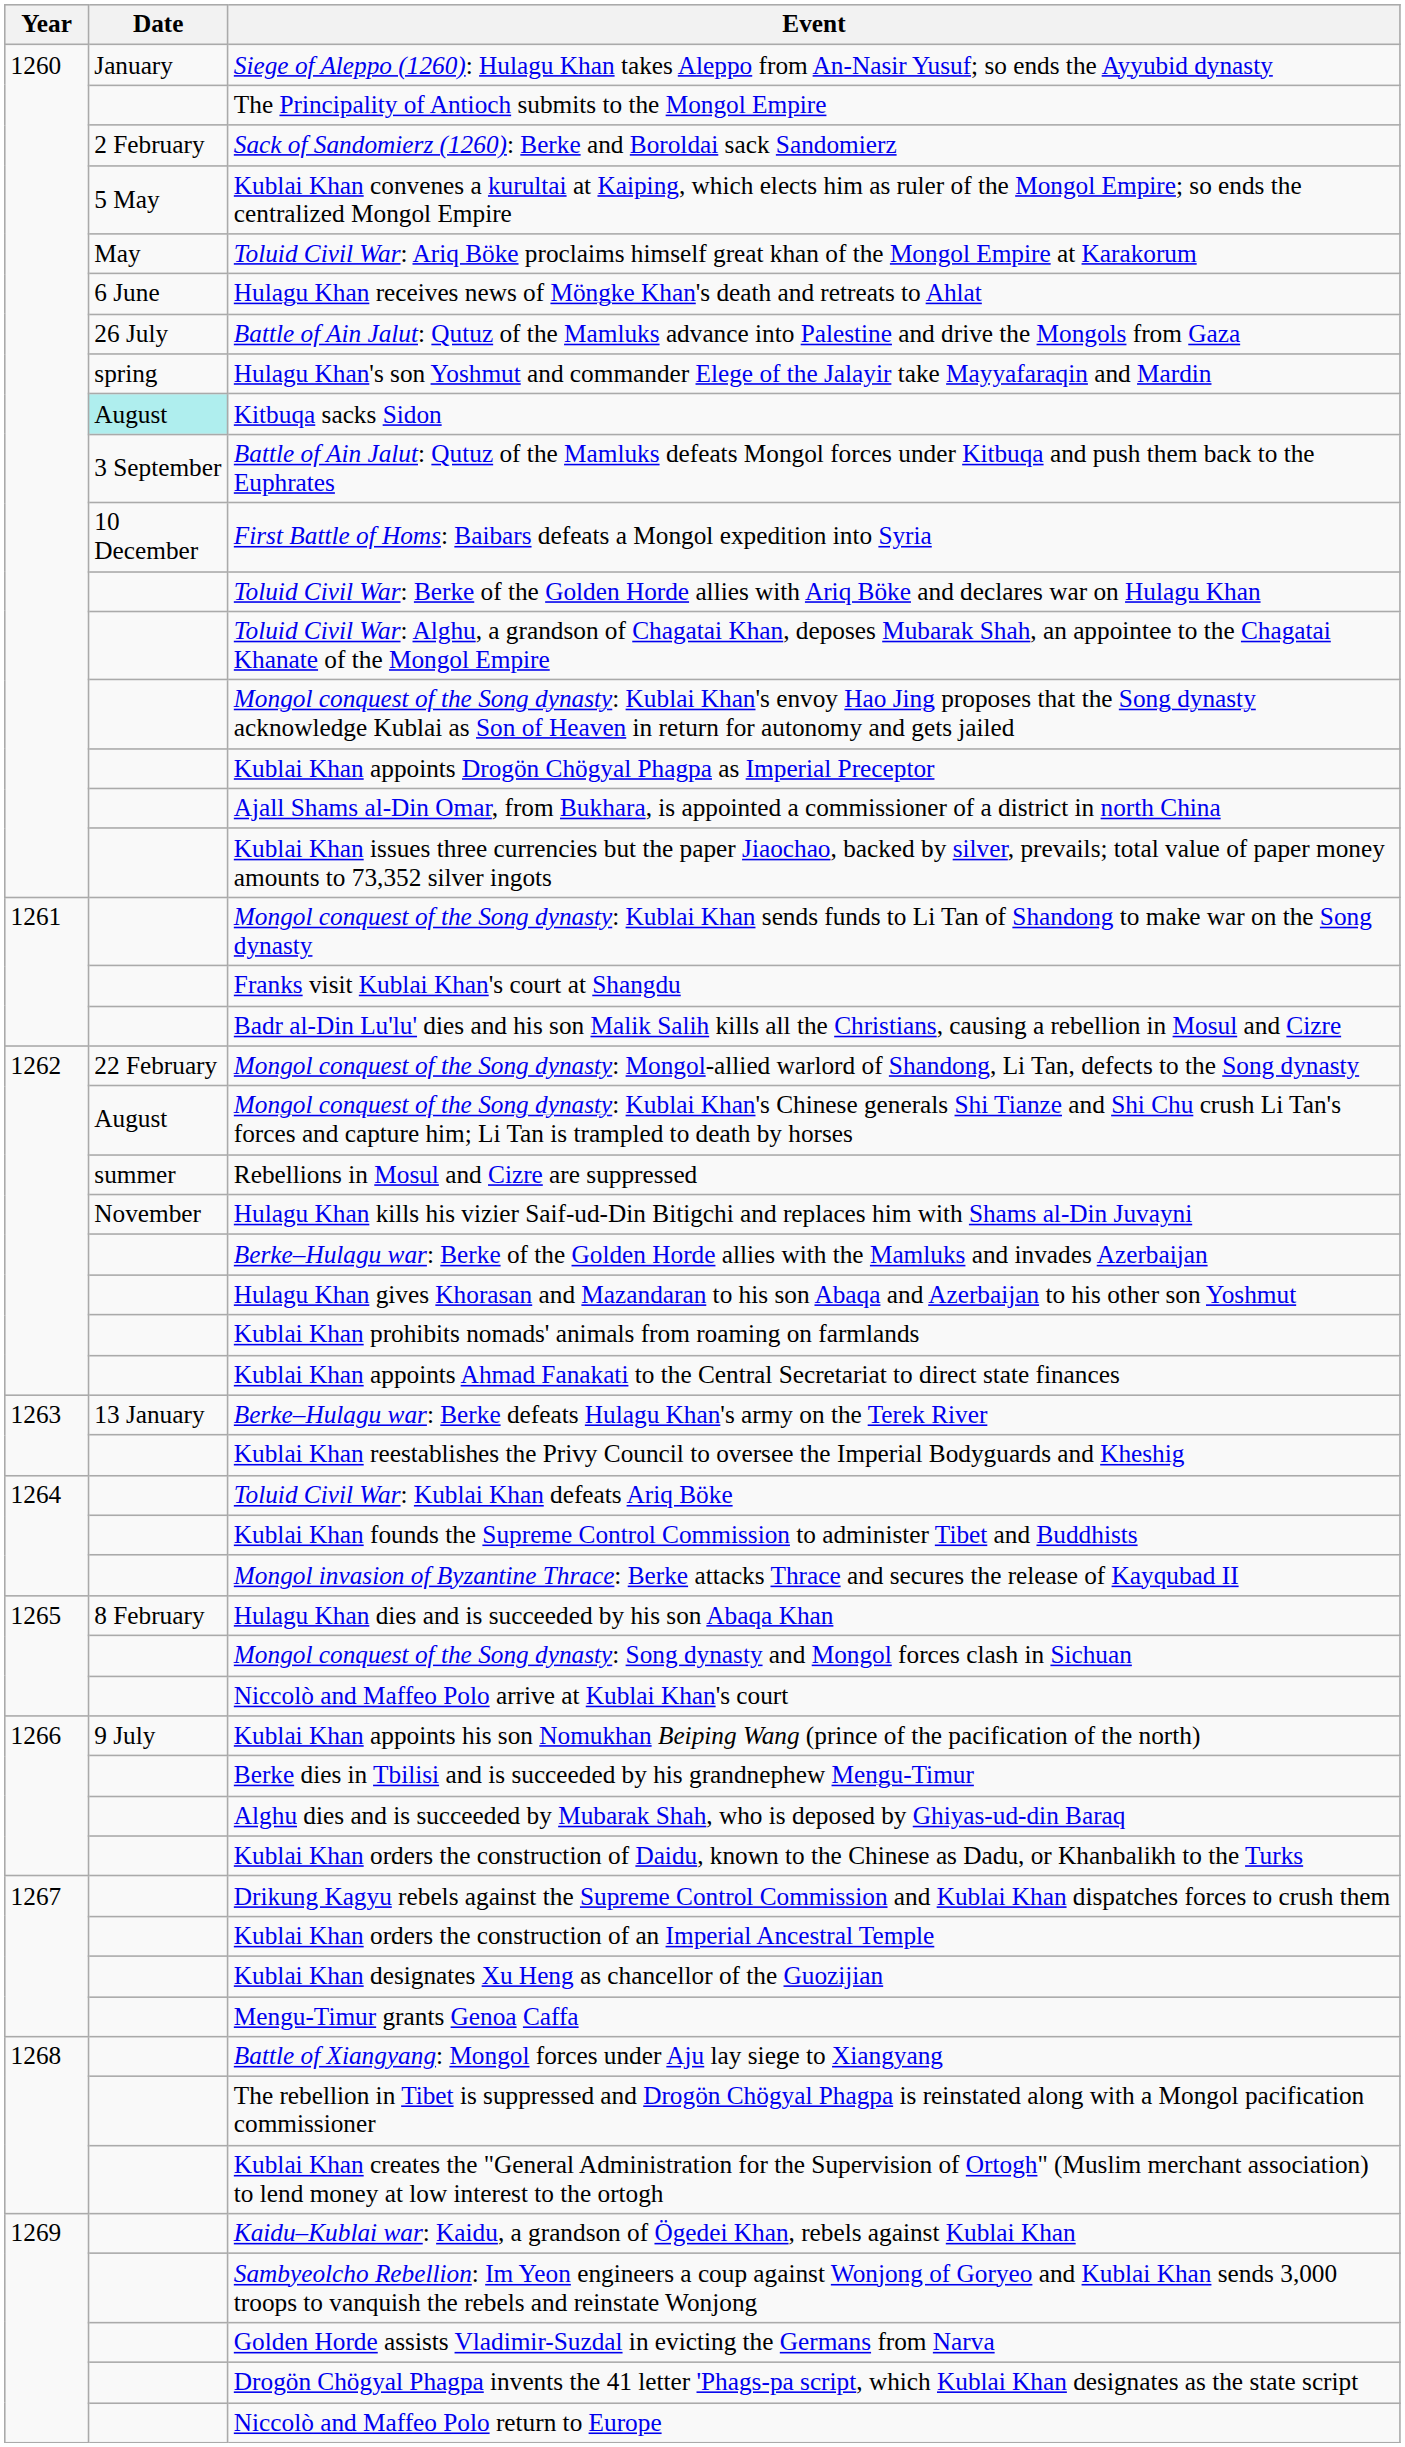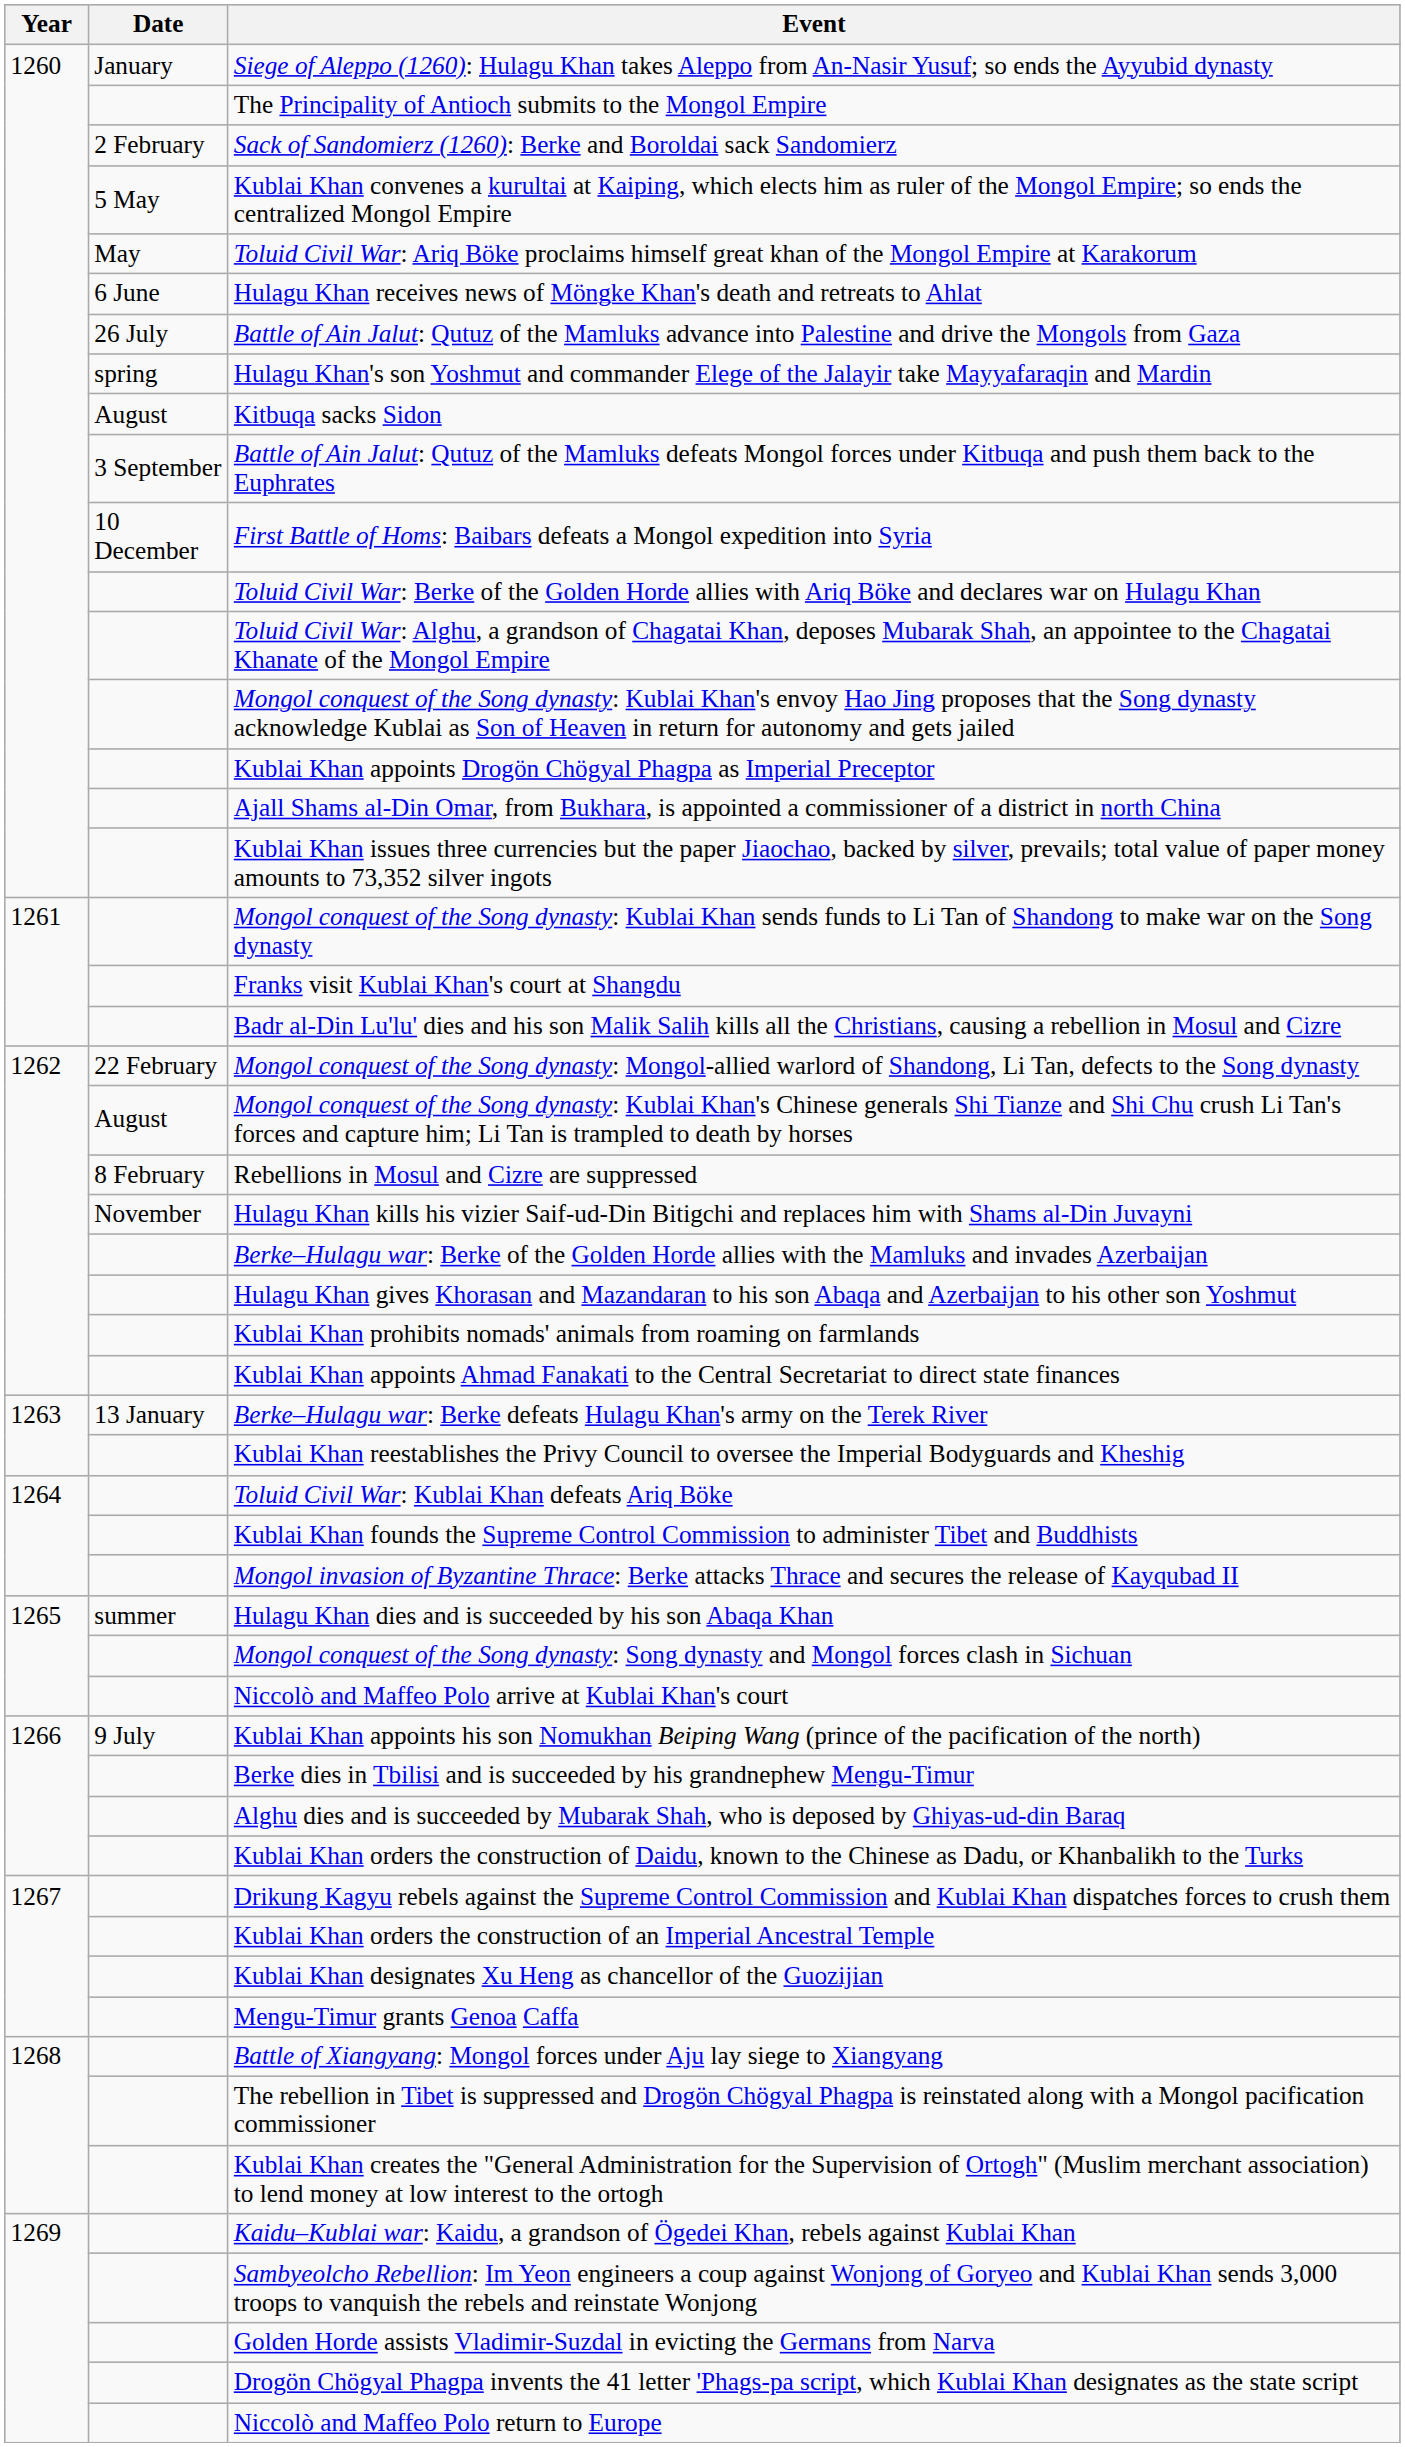Kitbuqa sacks Sidon | Date: paleturquoise background -> no background
Rebellions in Mosul and Cizre are suppressed | Date: summer -> 8 February
Hulagu Khan dies and is succeeded by his son Abaqa Khan | Date: 8 February -> summer
